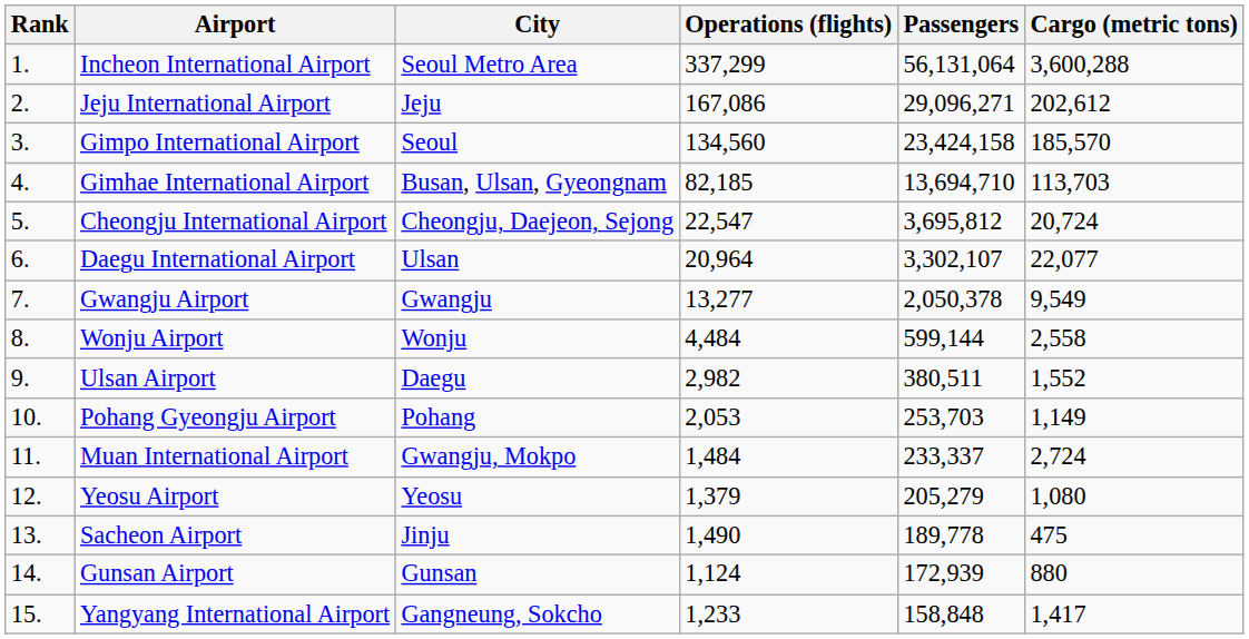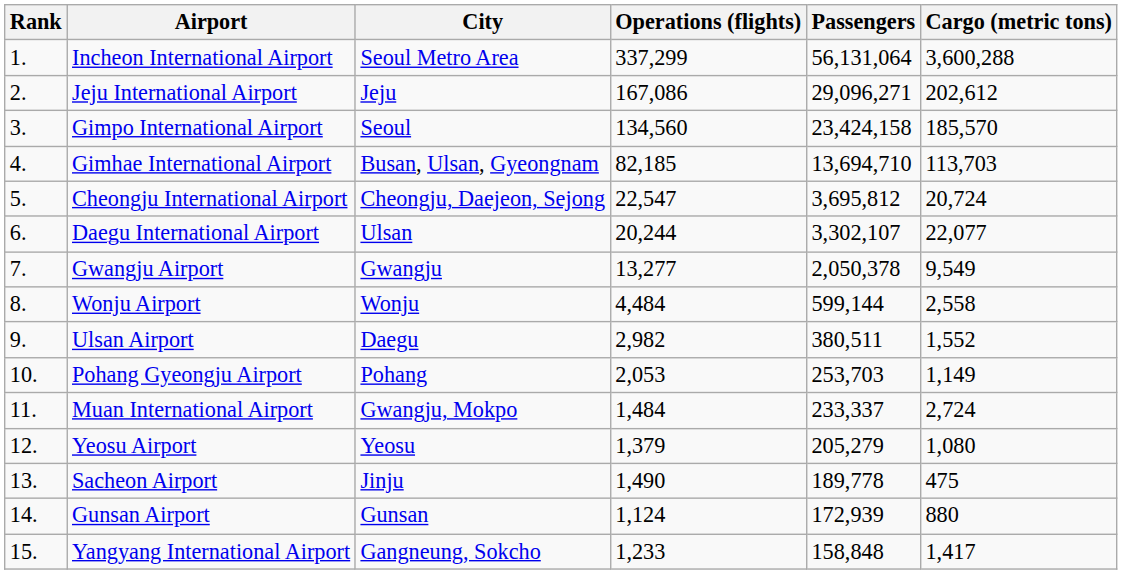Daegu International Airport | Operations (flights): 20,964 -> 20,244
